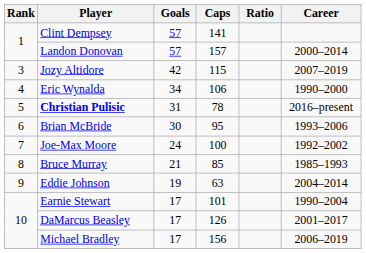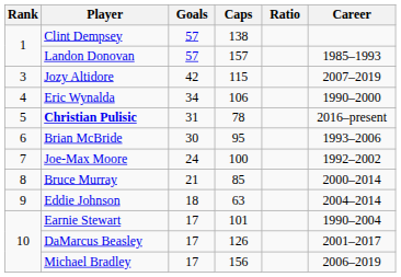Clint Dempsey | Caps: 141 -> 138
Landon Donovan | Career: 2000–2014 -> 1985–1993
Bruce Murray | Career: 1985–1993 -> 2000–2014
Eddie Johnson | Goals: 19 -> 18
